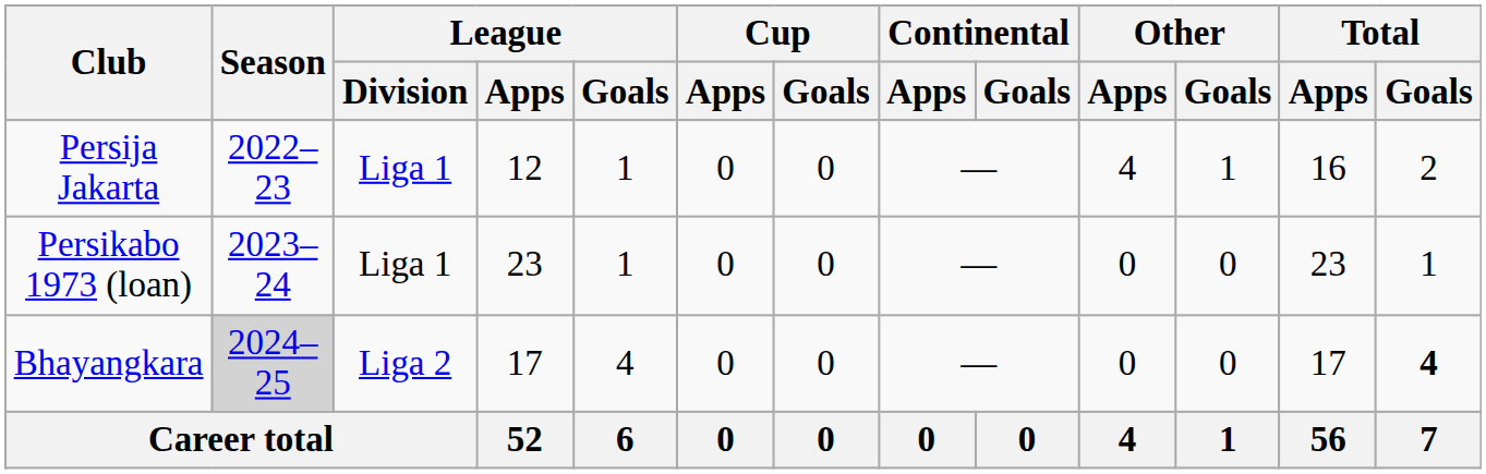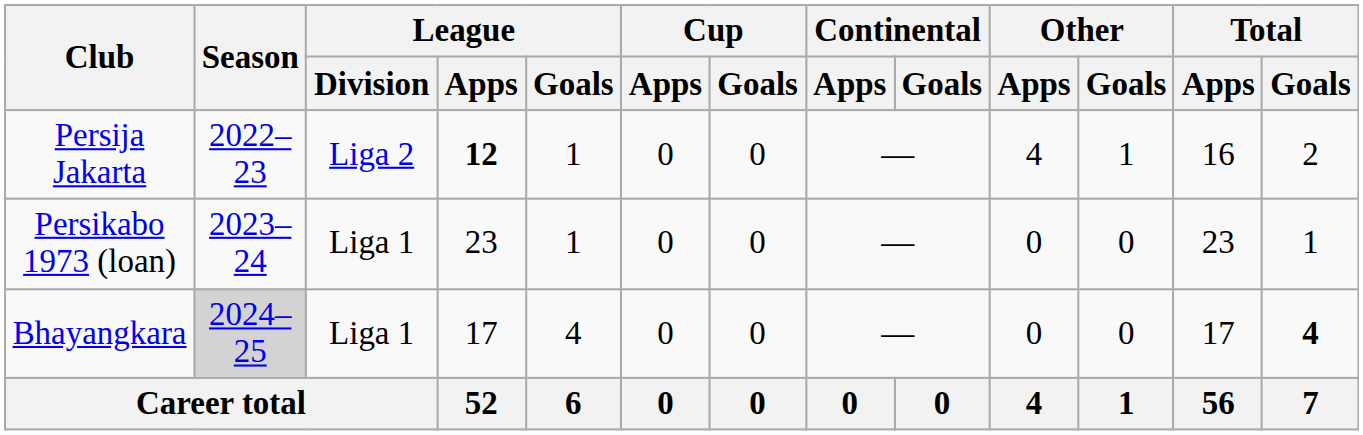Persija Jakarta | League / Division: Liga 1 -> Liga 2
Persija Jakarta | League / Apps: normal -> bold
Bhayangkara | League / Division: Liga 2 -> Liga 1
